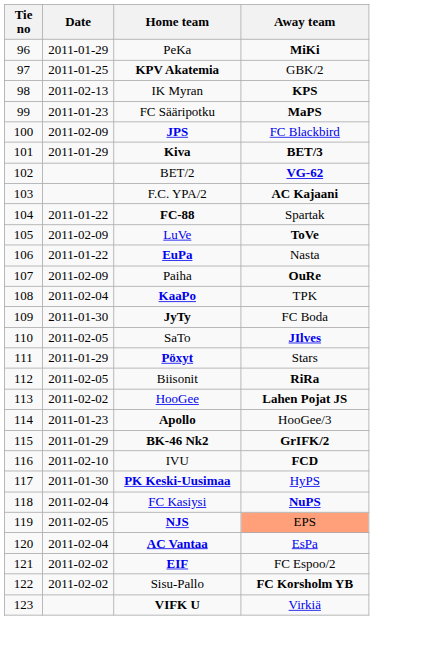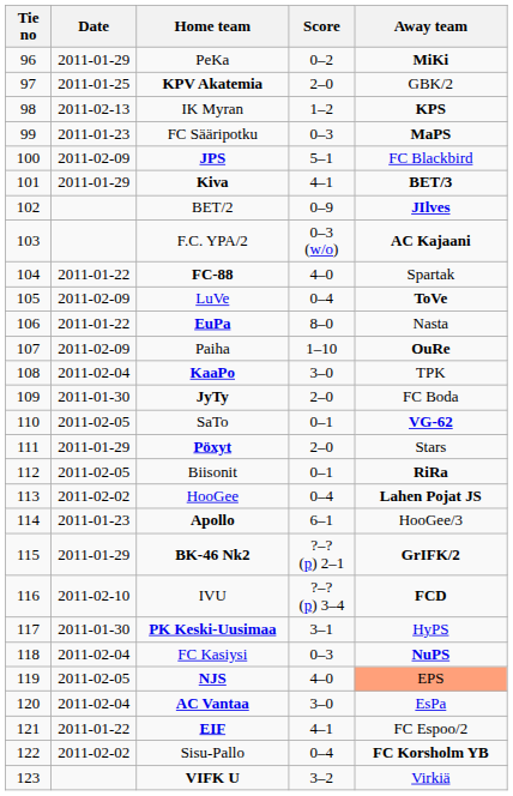+ column: Score | 0–2 | 2–0 | 1–2 | 0–3 | 5–1 | 4–1 | 0–9 | 0–3 (w/o) | 4–0 | 0–4 | 8–0 | 1–10 | 3–0 | 2–0 | 0–1 | 2–0 | 0–1 | 0–4 | 6–1 | ?–? (p) 2–1 | ?–? (p) 3–4 | 3–1 | 0–3 | 4–0 | 3–0 | 4–1 | 0–4 | 3–2
BET/2 | Away team: VG-62 -> JIlves
SaTo | Away team: JIlves -> VG-62
EIF | Date: 2011-02-02 -> 2011-01-22
